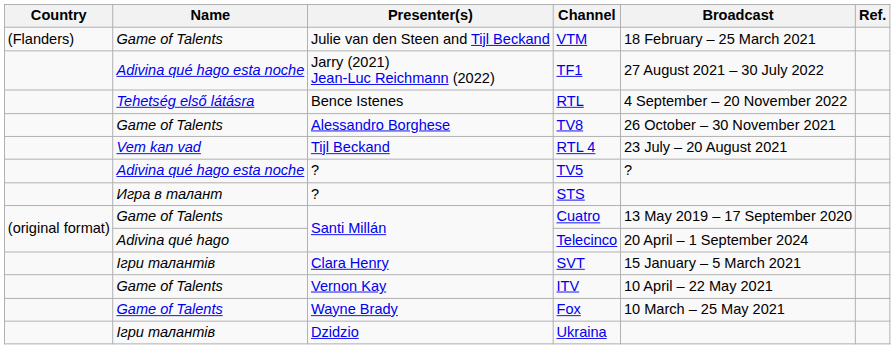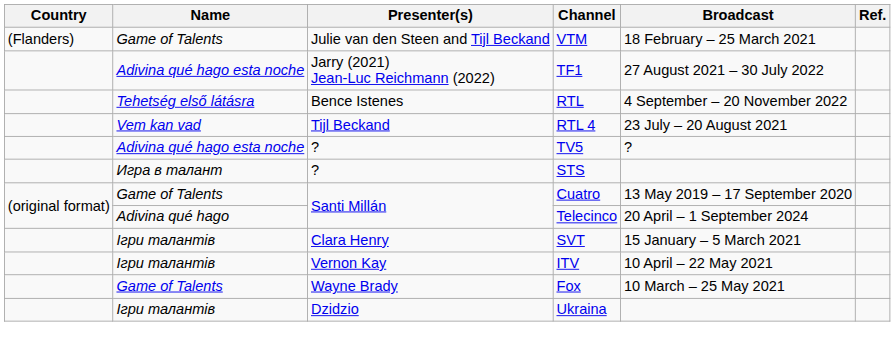- row: Game of Talents | Alessandro Borghese | TV8 | 26 October – 30 November 2021
ITV | Name: Game of Talents -> Ігри талантів
